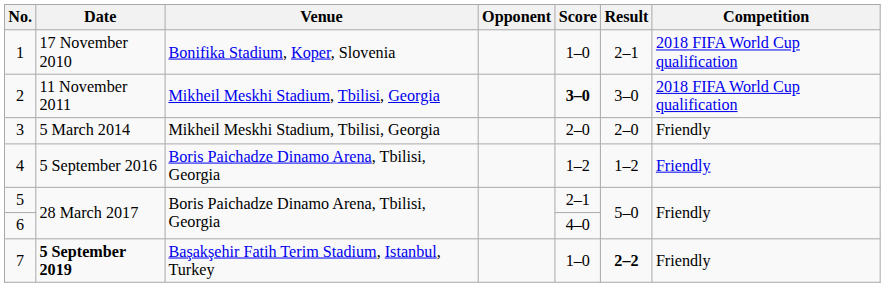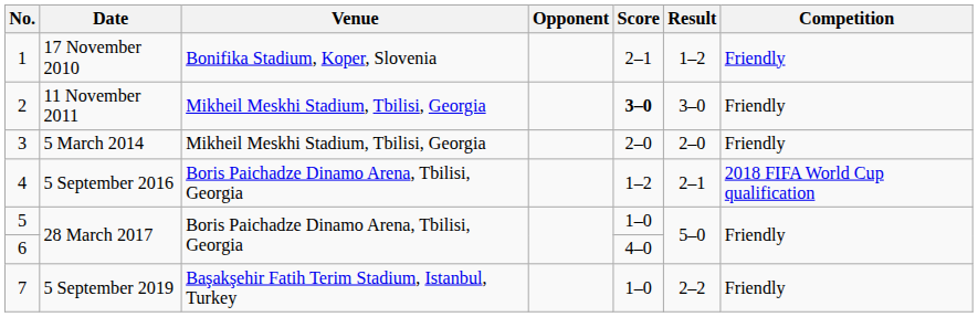1 | Score: 1–0 -> 2–1
1 | Result: 2–1 -> 1–2
1 | Competition: 2018 FIFA World Cup qualification -> Friendly
2 | Competition: 2018 FIFA World Cup qualification -> Friendly
4 | Result: 1–2 -> 2–1
4 | Competition: Friendly -> 2018 FIFA World Cup qualification
5 | Score: 2–1 -> 1–0
7 | Date: bold -> normal
7 | Result: bold -> normal
